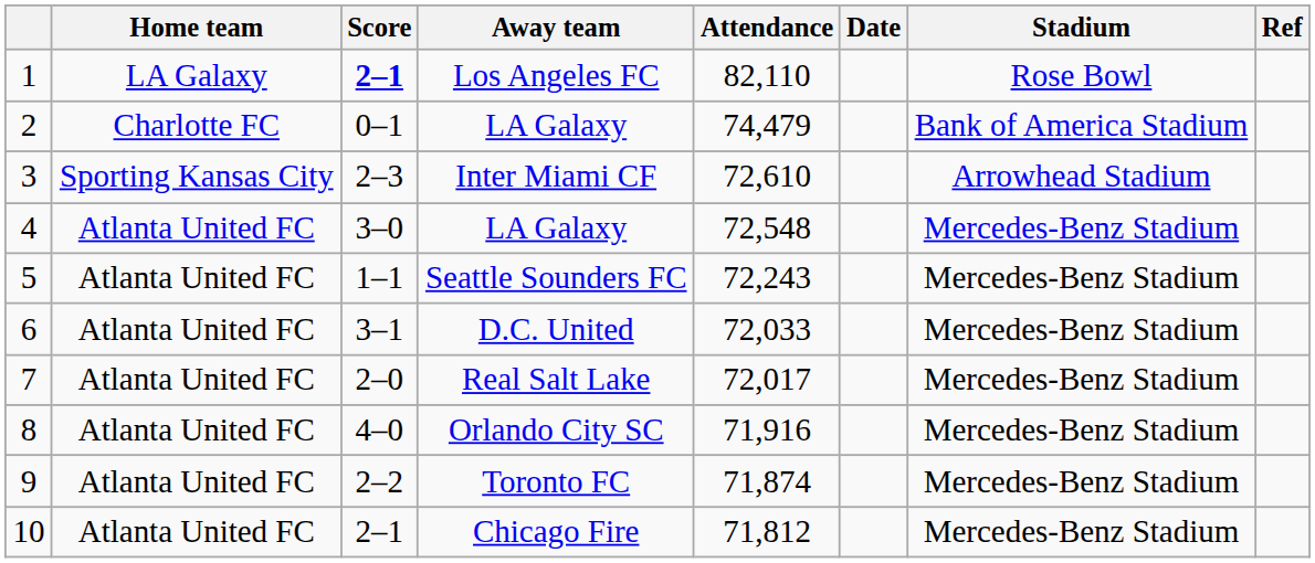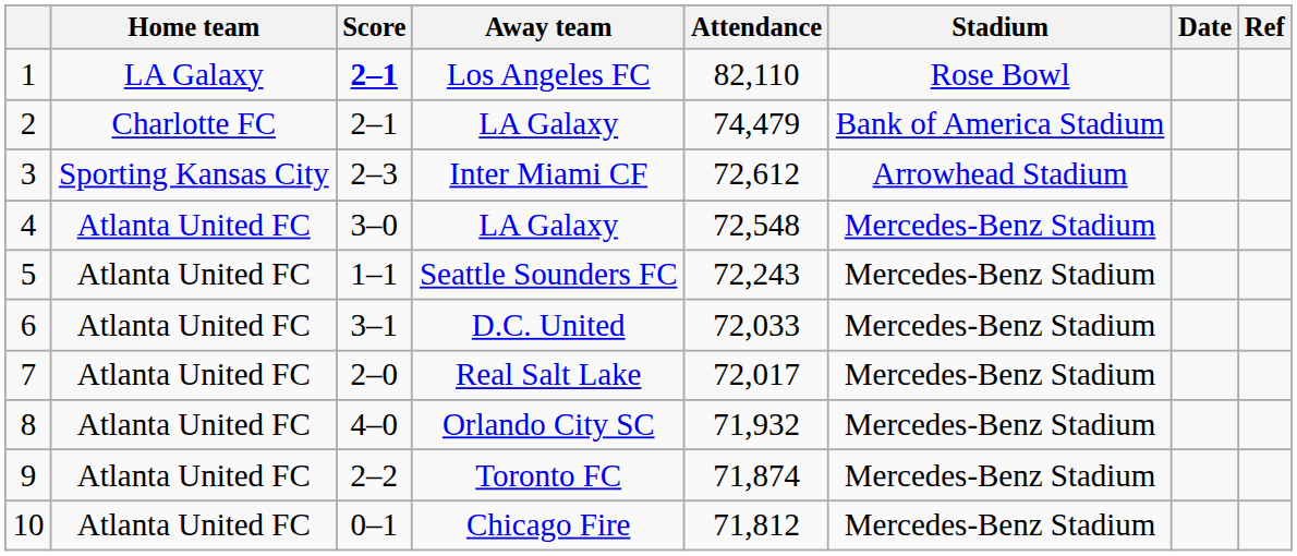columns swapped: Stadium <-> Date
2 / LA Galaxy | Score: 0–1 -> 2–1
Inter Miami CF | Attendance: 72,610 -> 72,612
Orlando City SC | Attendance: 71,916 -> 71,932
Chicago Fire | Score: 2–1 -> 0–1
